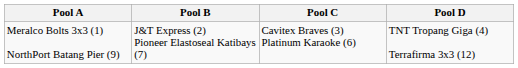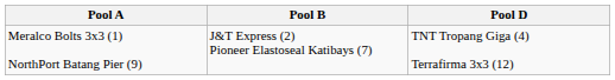- column: Pool C | Cavitex Braves (3) Platinum Karaoke (6)
